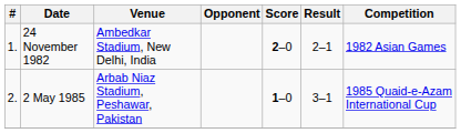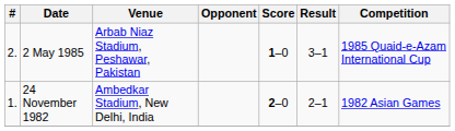rows swapped: 24 November 1982 <-> 2 May 1985
